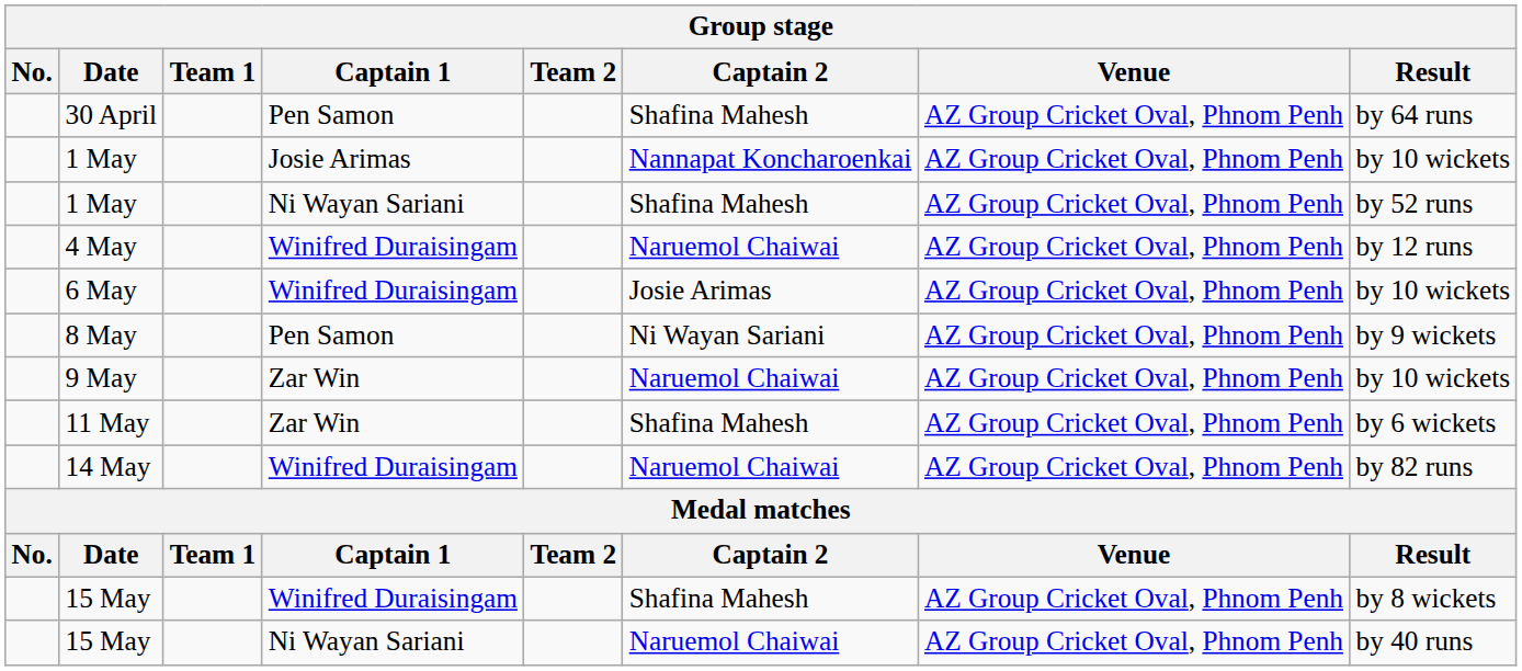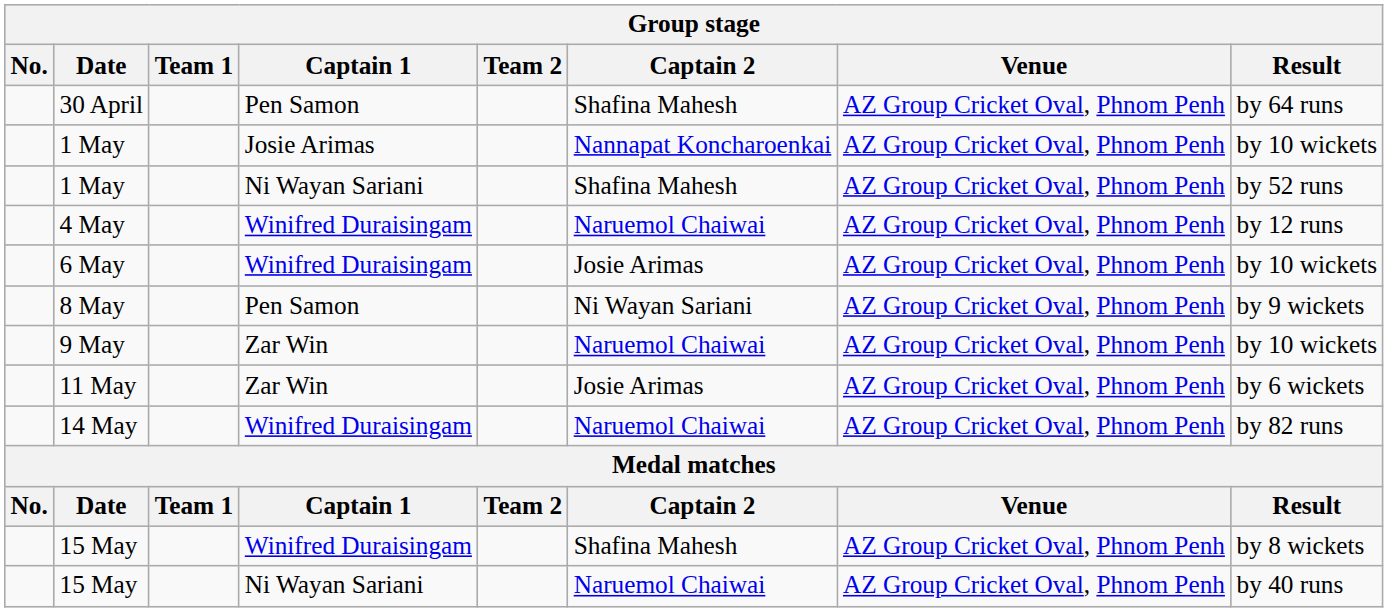11 May | Captain 2: Shafina Mahesh -> Josie Arimas
